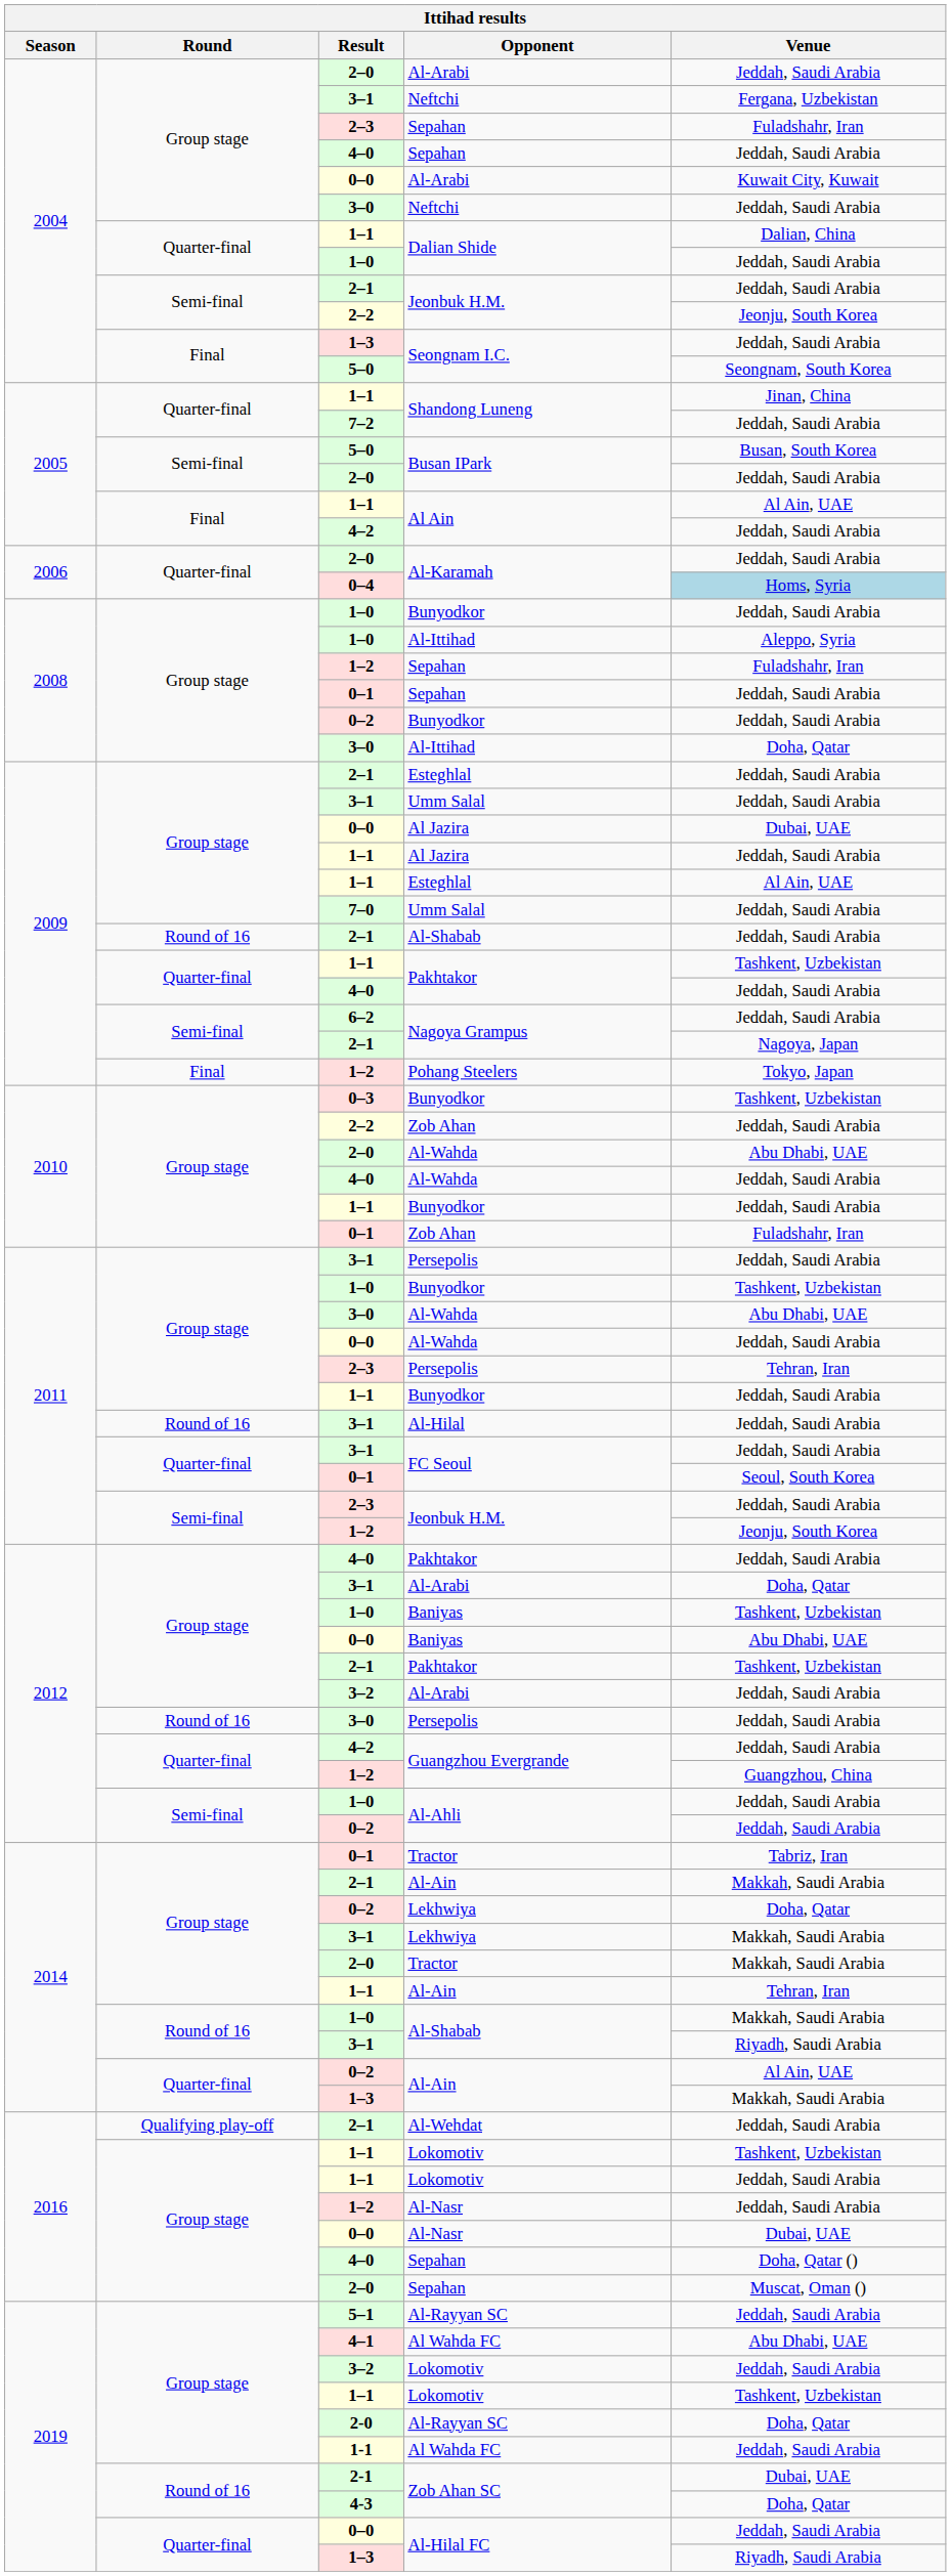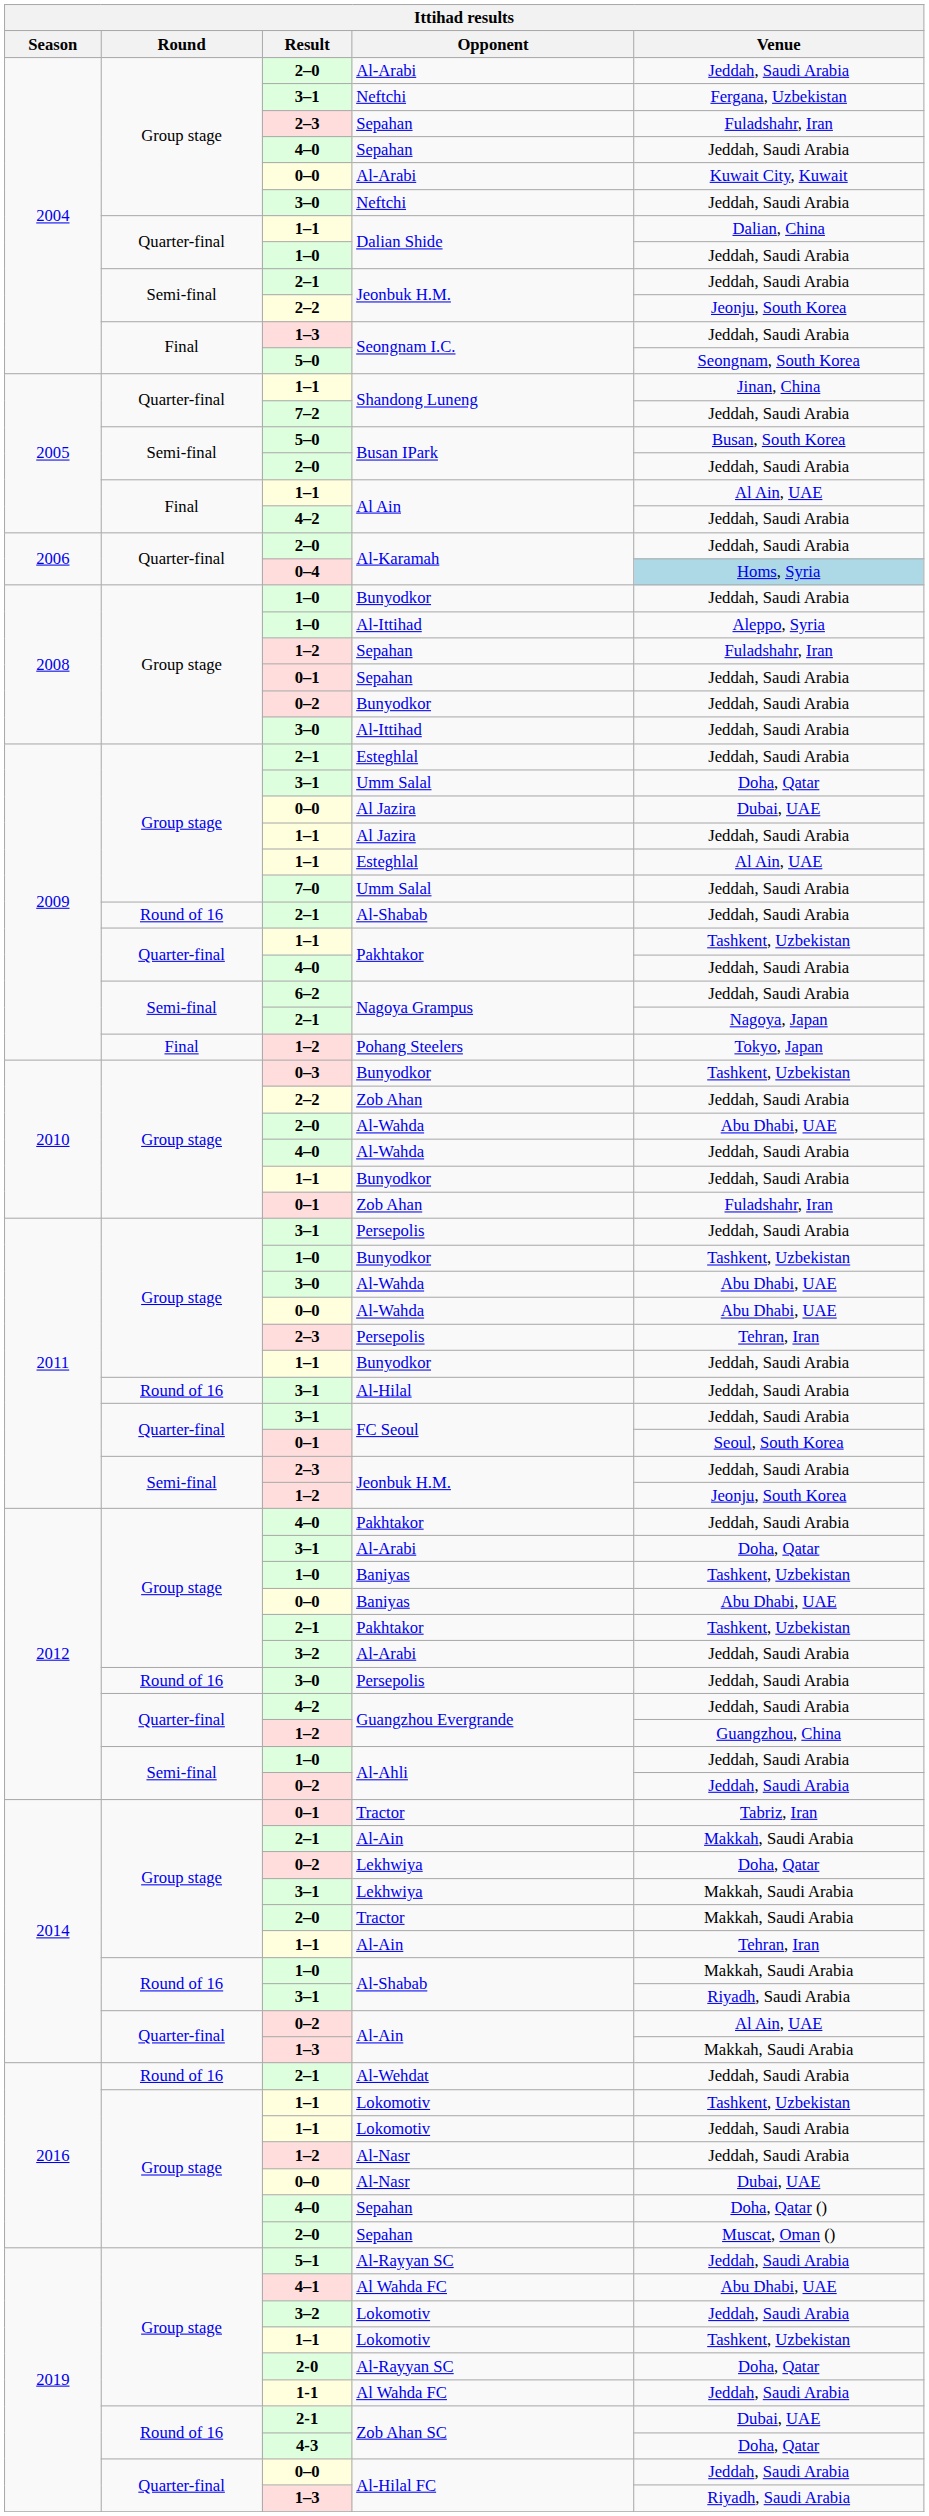3–0 / Al-Ittihad | Venue: Doha, Qatar -> Jeddah, Saudi Arabia
3–1 / Umm Salal | Venue: Jeddah, Saudi Arabia -> Doha, Qatar
0–0 / Al-Wahda | Venue: Jeddah, Saudi Arabia -> Abu Dhabi, UAE
Al-Wehdat | Round: Qualifying play-off -> Round of 16
